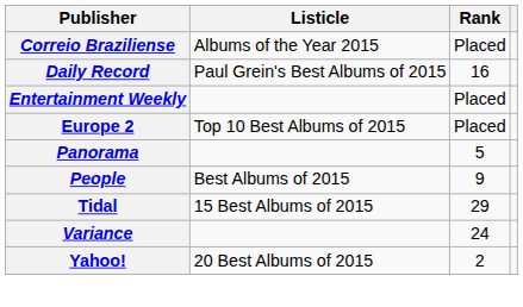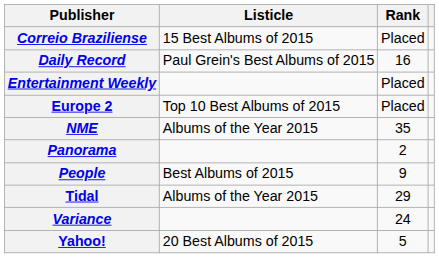Correio Braziliense | Listicle: Albums of the Year 2015 -> 15 Best Albums of 2015
+ row: NME | Albums of the Year 2015 | 35
Panorama | Rank: 5 -> 2
Tidal | Listicle: 15 Best Albums of 2015 -> Albums of the Year 2015
Yahoo! | Rank: 2 -> 5
